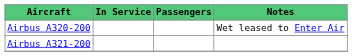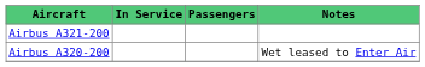rows swapped: Airbus A320-200 <-> Airbus A321-200
